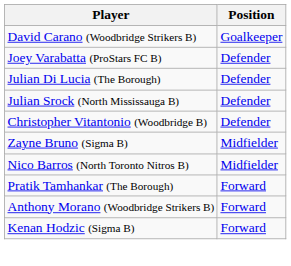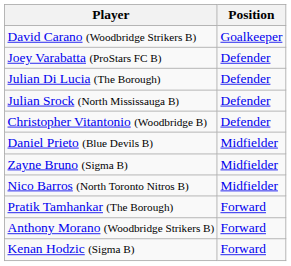+ row: Daniel Prieto (Blue Devils B) | Midfielder
